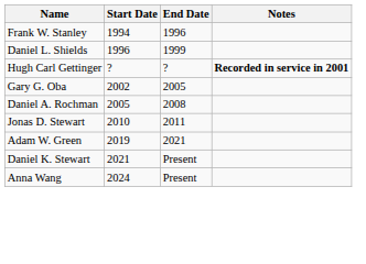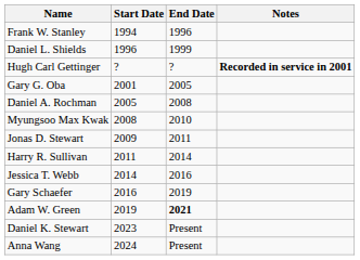Gary G. Oba | Start Date: 2002 -> 2001
+ row: Myungsoo Max Kwak | 2008 | 2010
Jonas D. Stewart | Start Date: 2010 -> 2009
+ row: Harry R. Sullivan | 2011 | 2014
+ row: Jessica T. Webb | 2014 | 2016
+ row: Gary Schaefer | 2016 | 2019
Adam W. Green | End Date: normal -> bold
Daniel K. Stewart | Start Date: 2021 -> 2023
